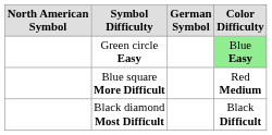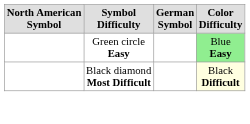- row: Blue square More Difficult | Red Medium
Black diamond Most Difficult | Color Difficulty: no background -> lightyellow background
